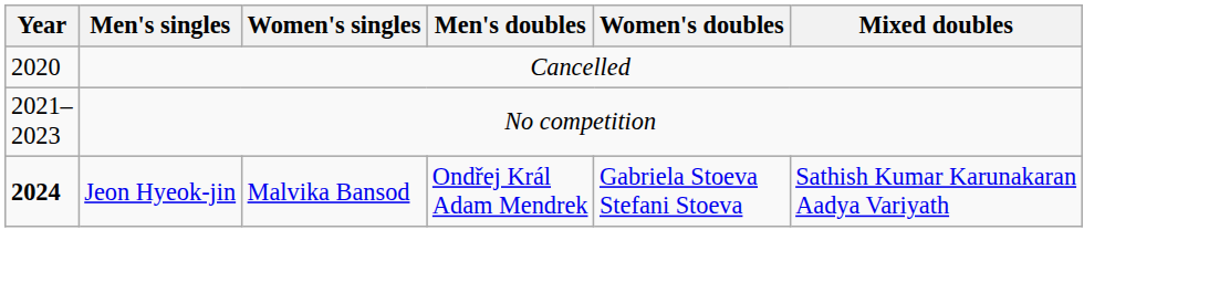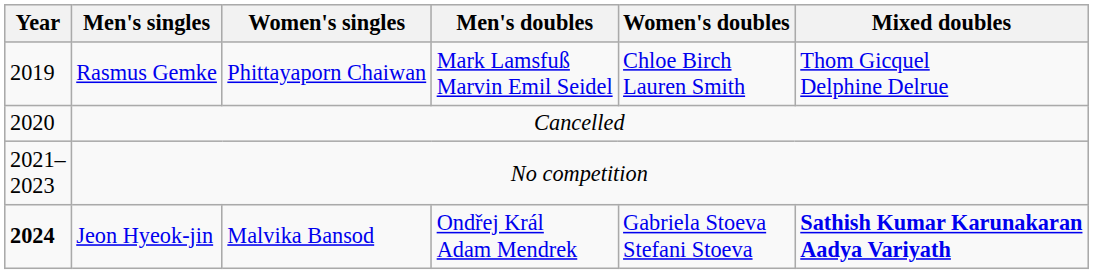+ row: 2019 | Rasmus Gemke | Phittayaporn Chaiwan | Mark Lamsfuß Marvin Emil Seidel | Chloe Birch Lauren Smith | Thom Gicquel Delphine Delrue
Jeon Hyeok-jin | Mixed doubles: normal -> bold
